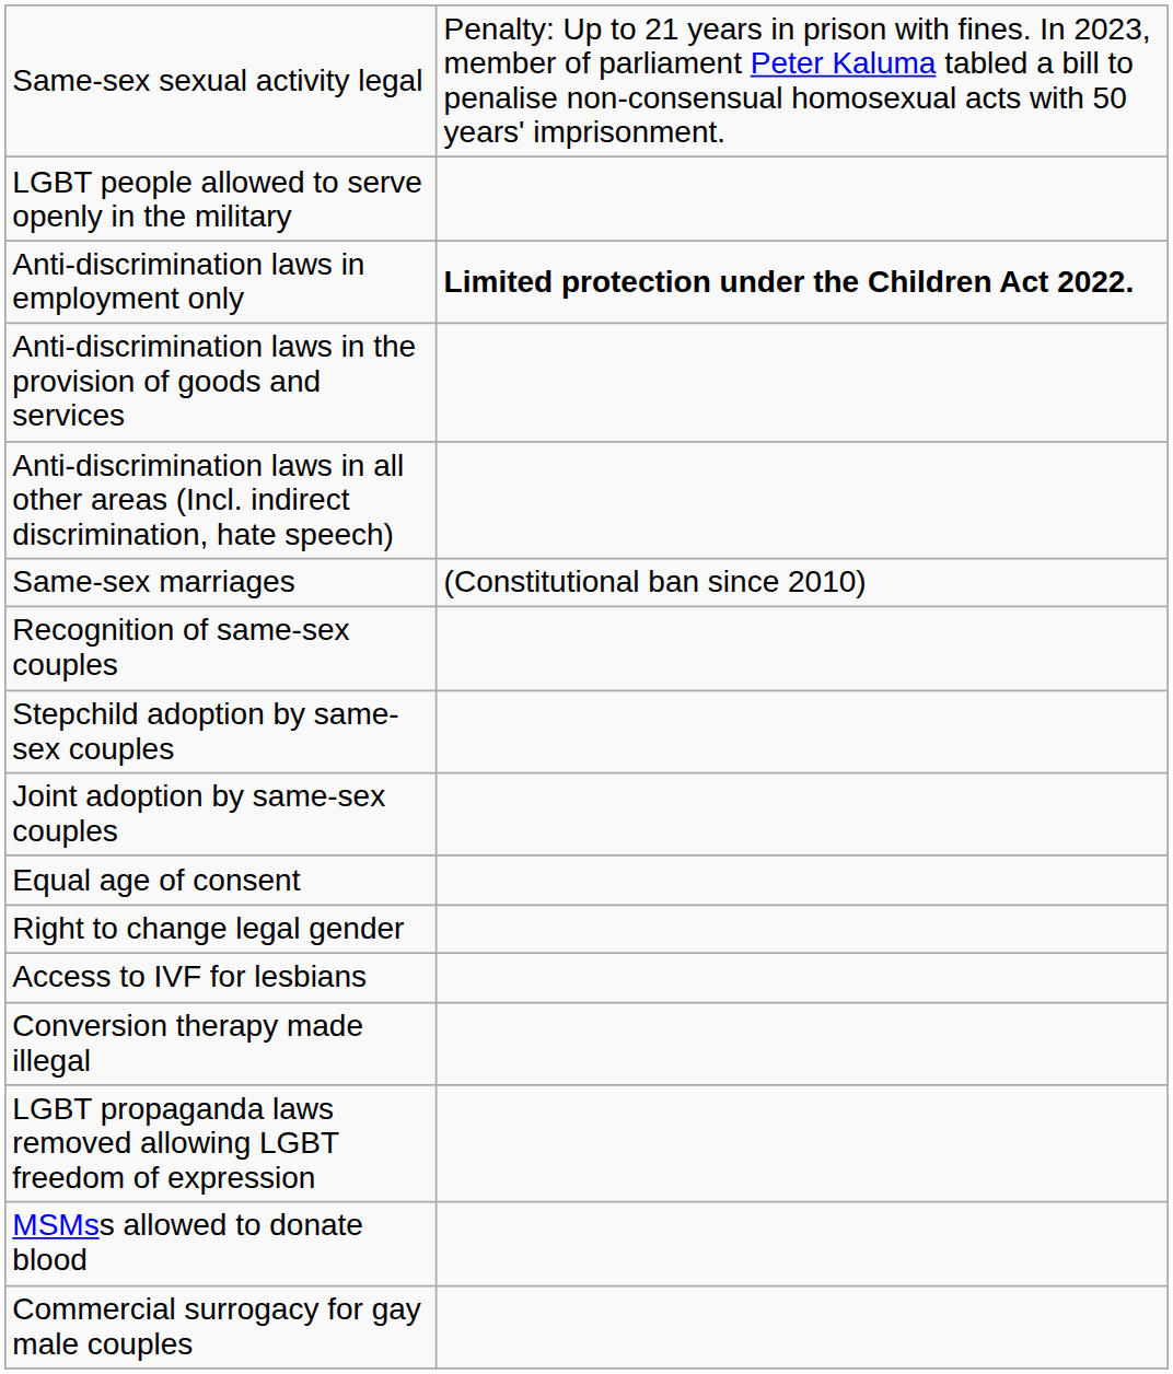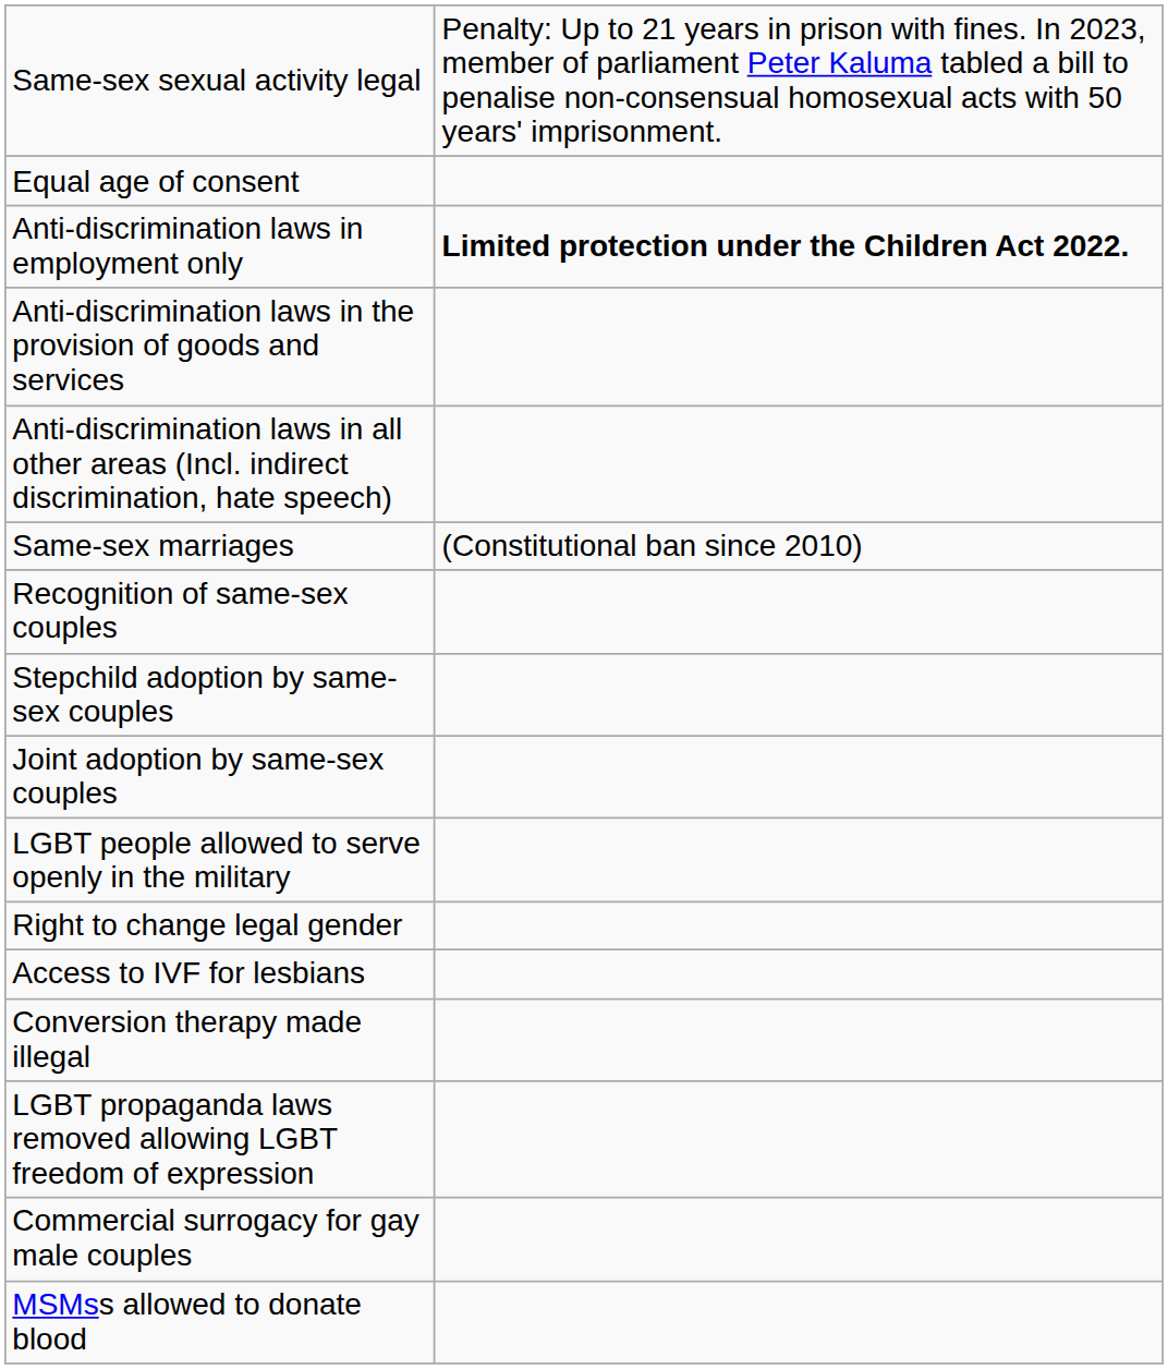rows swapped: Equal age of consent <-> LGBT people allowed to serve openly in the military
rows swapped: Commercial surrogacy for gay male couples <-> MSMss allowed to donate blood
